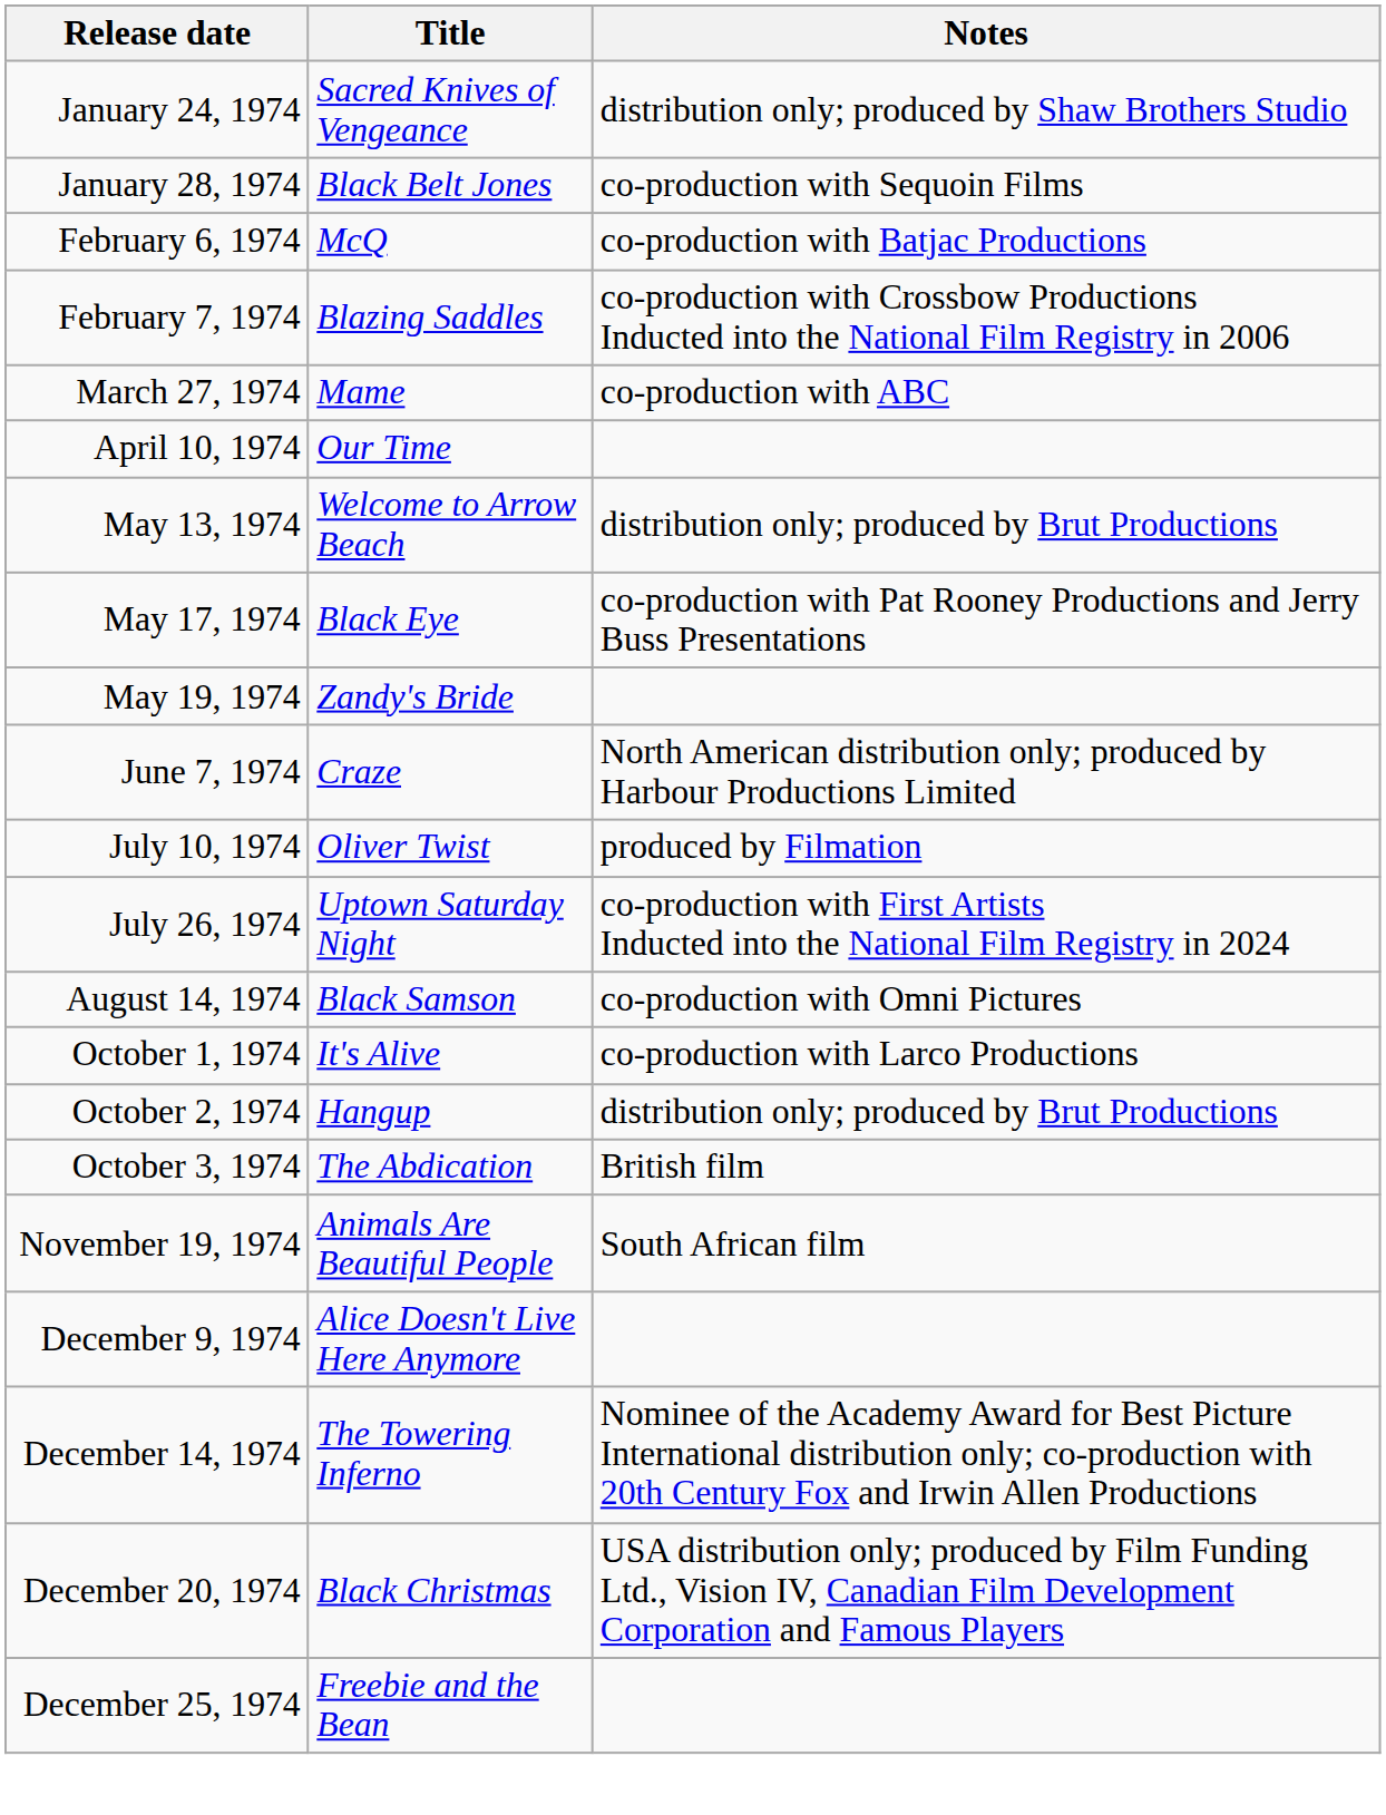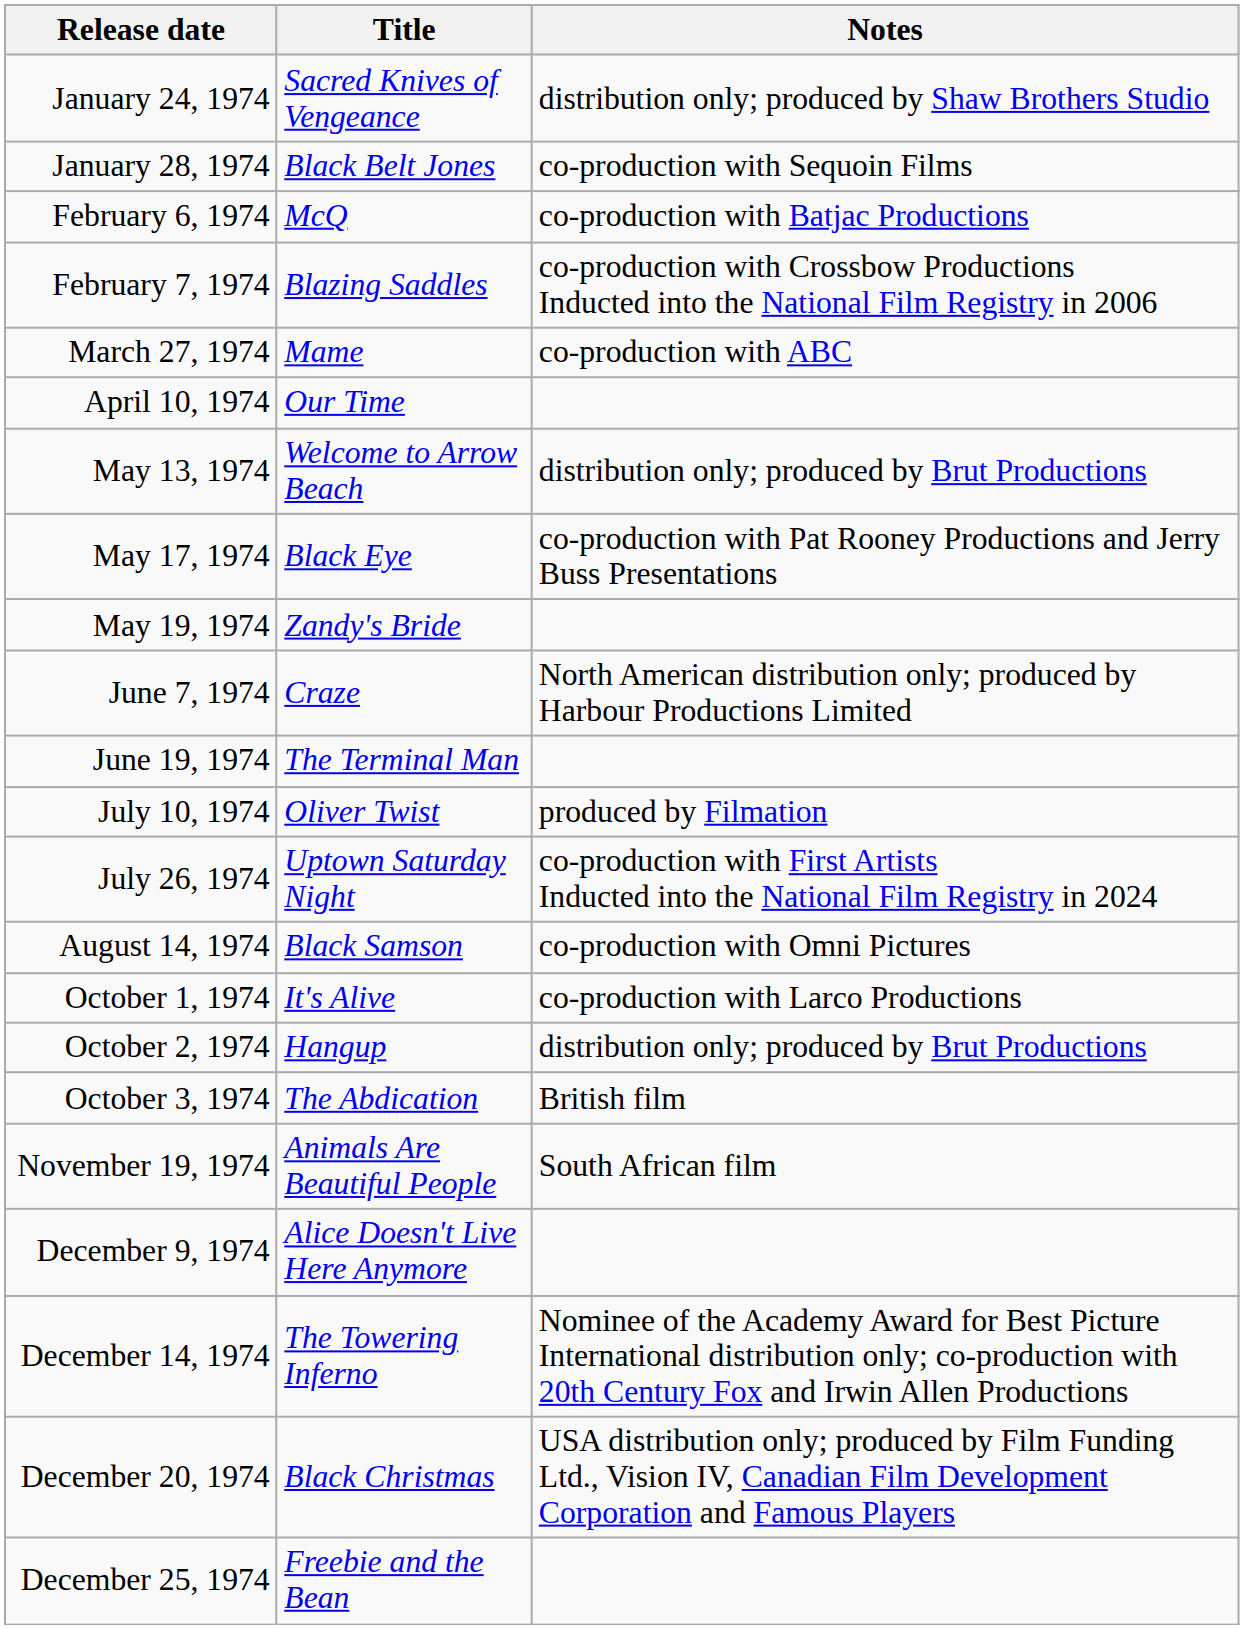+ row: June 19, 1974 | The Terminal Man
